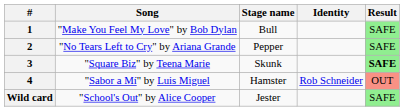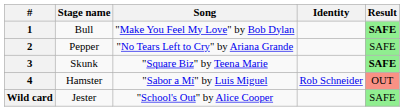columns swapped: Stage name <-> Song
1 | Result: normal -> bold
